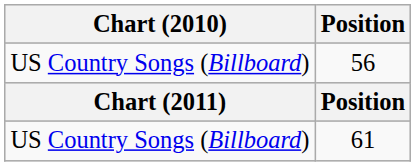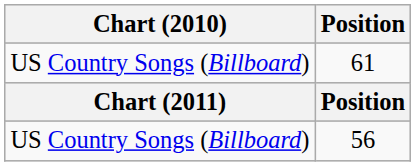rows swapped: 56 <-> 61
